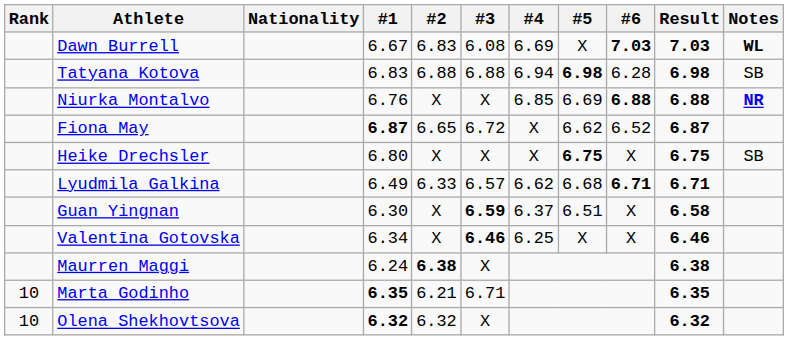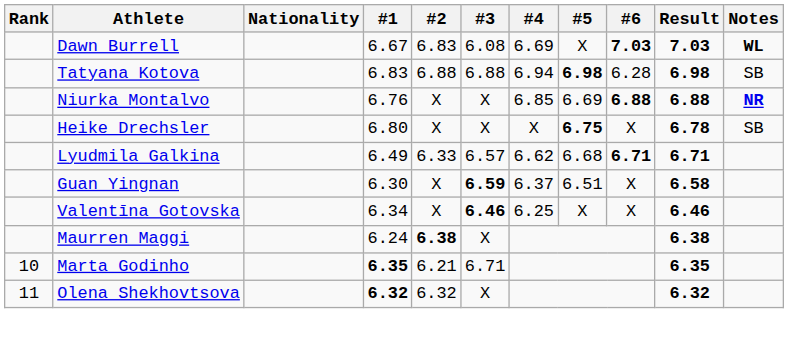- row: Fiona May | 6.87 | 6.65 | 6.72 | X | 6.62 | 6.52 | 6.87
Heike Drechsler | Result: 6.75 -> 6.78
Olena Shekhovtsova | Rank: 10 -> 11
